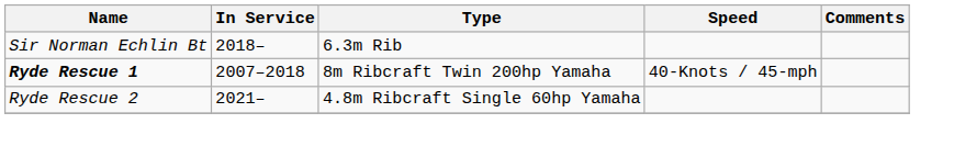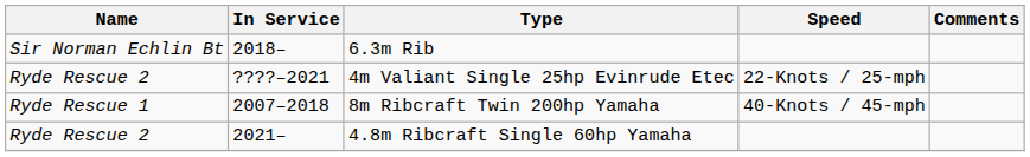+ row: Ryde Rescue 2 | ????–2021 | 4m Valiant Single 25hp Evinrude Etec | 22-Knots / 25-mph
8m Ribcraft Twin 200hp Yamaha | Name: bold -> normal
